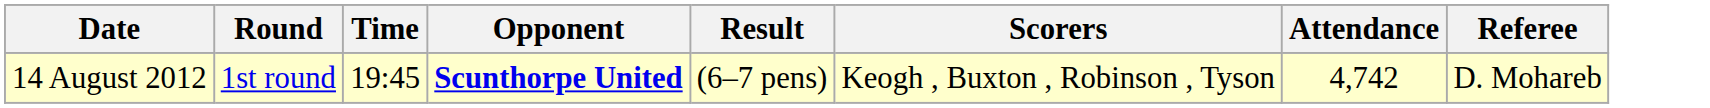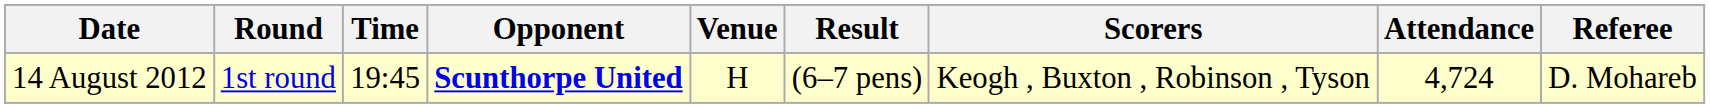+ column: Venue | H
14 August 2012 | Attendance: 4,742 -> 4,724
